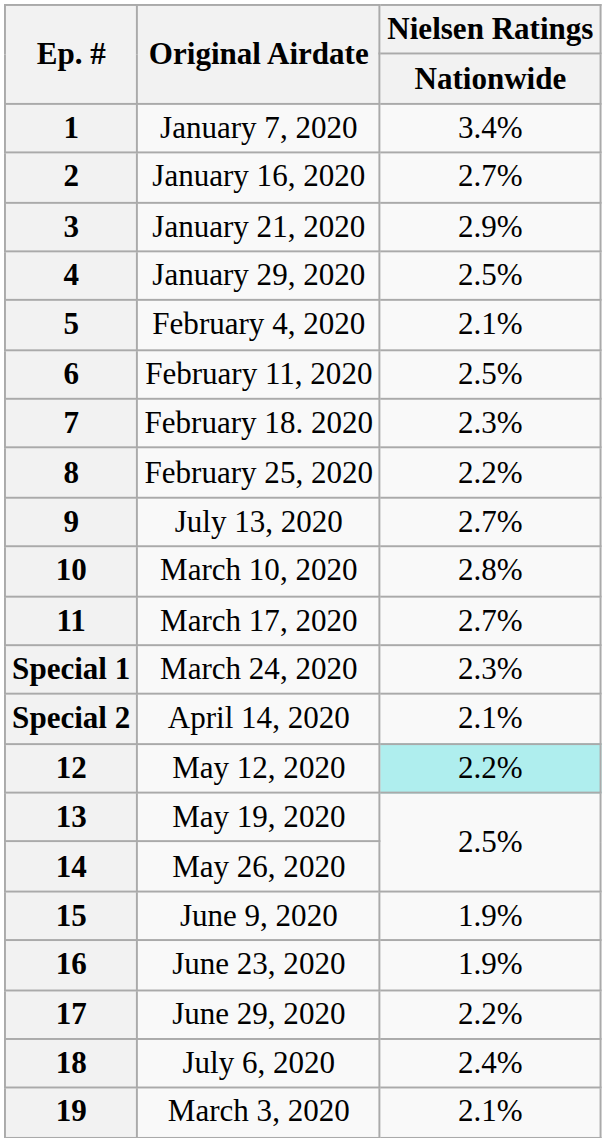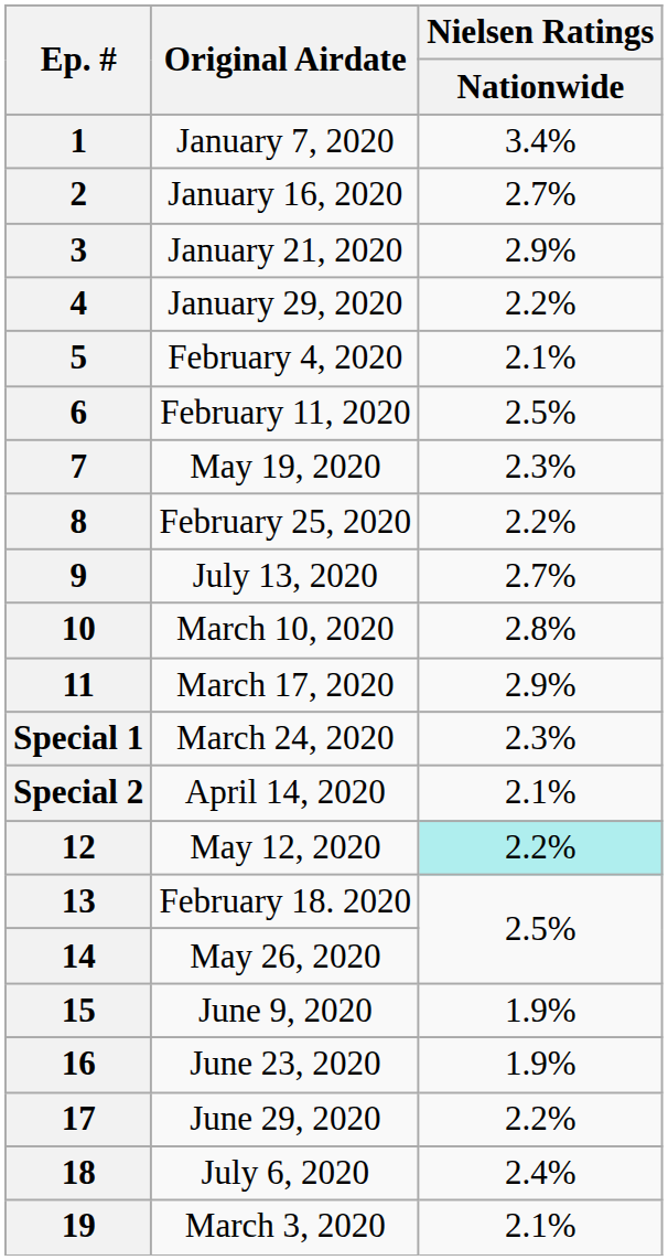4 | Nielsen Ratings / Nationwide: 2.5% -> 2.2%
7 | Original Airdate: February 18. 2020 -> May 19, 2020
11 | Nielsen Ratings / Nationwide: 2.7% -> 2.9%
13 | Original Airdate: May 19, 2020 -> February 18. 2020
